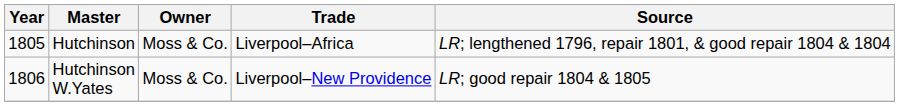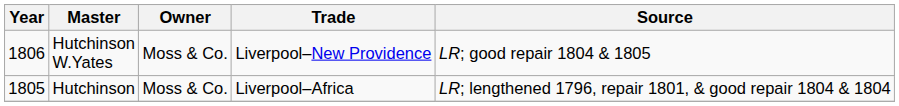rows swapped: Hutchinson <-> Hutchinson W.Yates
